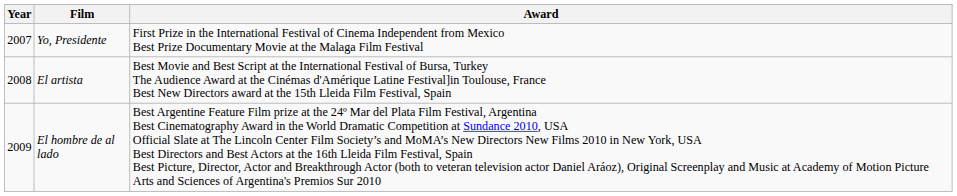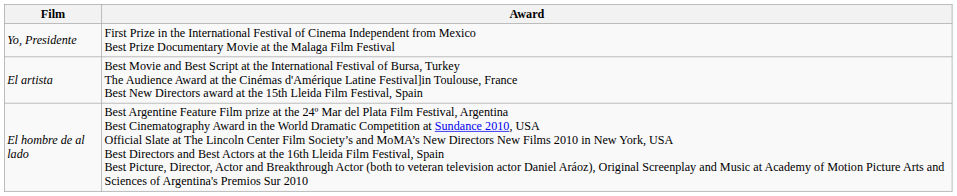- column: Year | 2007 | 2008 | 2009
